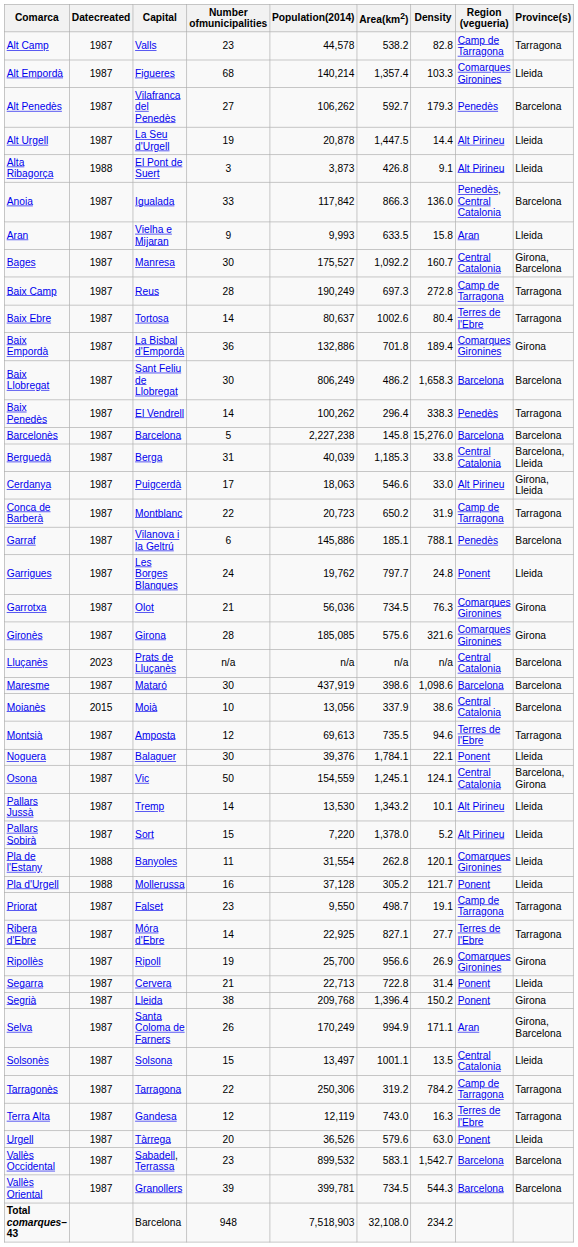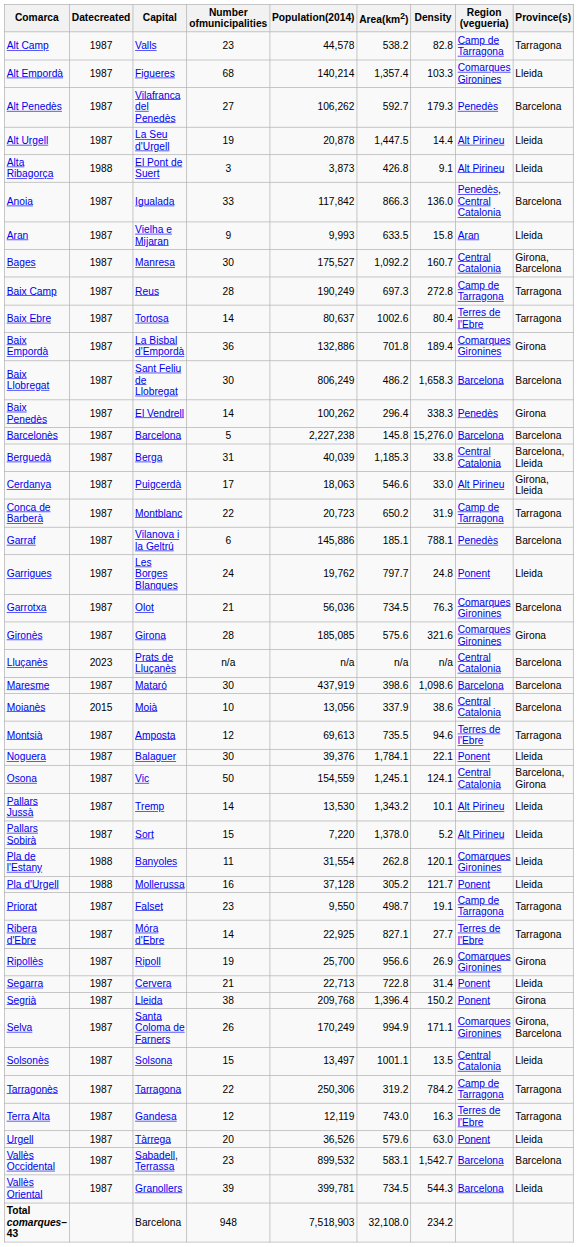Baix Penedès | Province(s): Tarragona -> Girona
Garrotxa | Province(s): Girona -> Barcelona
Selva | Region (vegueria): Aran -> Comarques Gironines
Vallès Oriental | Province(s): Barcelona -> Lleida
